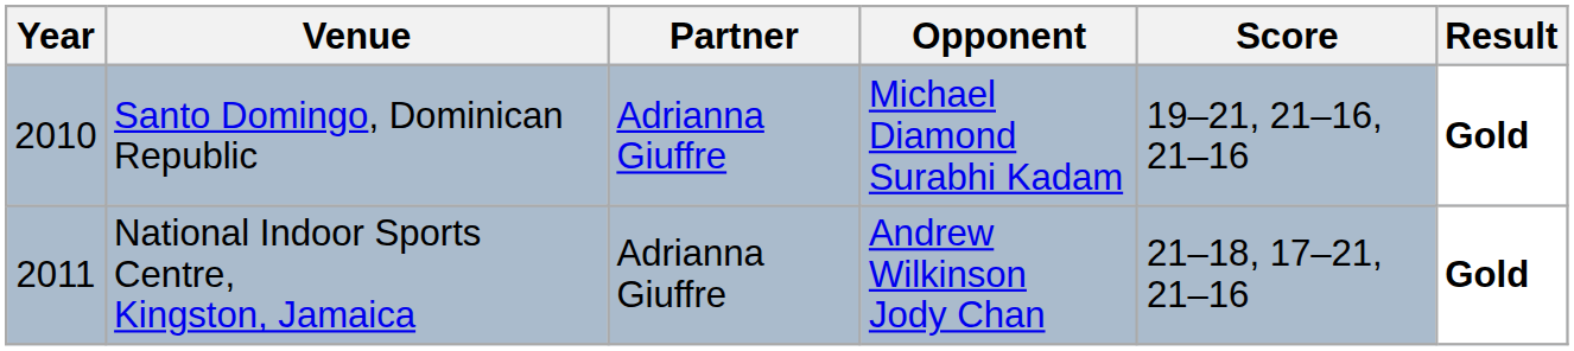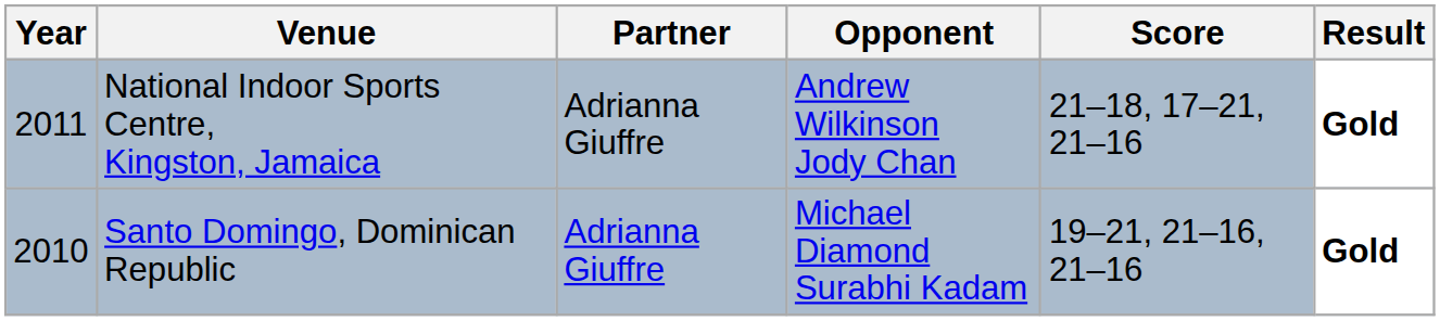rows swapped: Santo Domingo, Dominican Republic <-> National Indoor Sports Centre, Kingston, Jamaica
